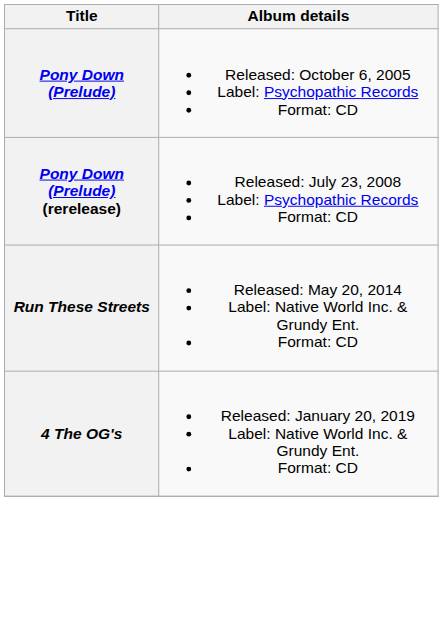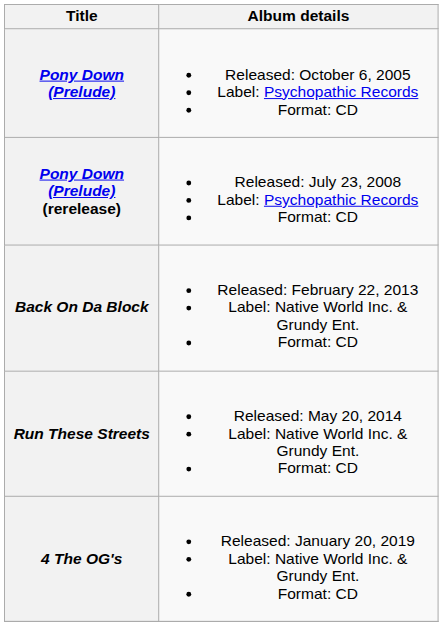+ row: Back On Da Block | Released: February 22, 2013 Label: Native World Inc. & Grundy Ent. Format: CD
